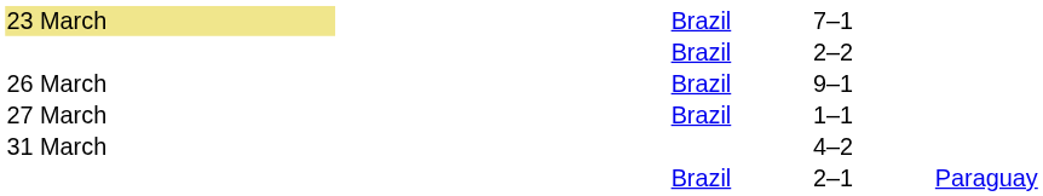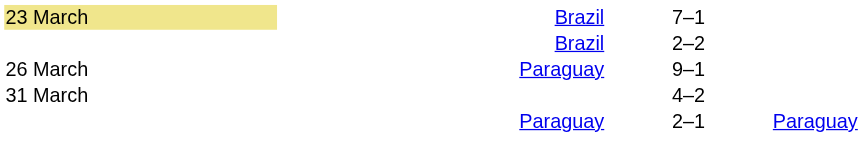9–1 | column 2: Brazil -> Paraguay
- row: 27 March | Brazil | 1–1
2–1 | column 2: Brazil -> Paraguay
